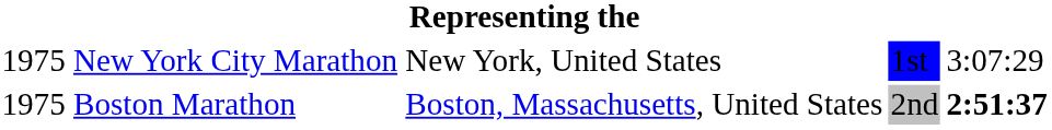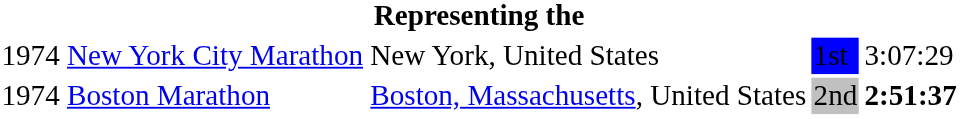New York City Marathon | column 1: 1975 -> 1974
Boston Marathon | column 1: 1975 -> 1974
